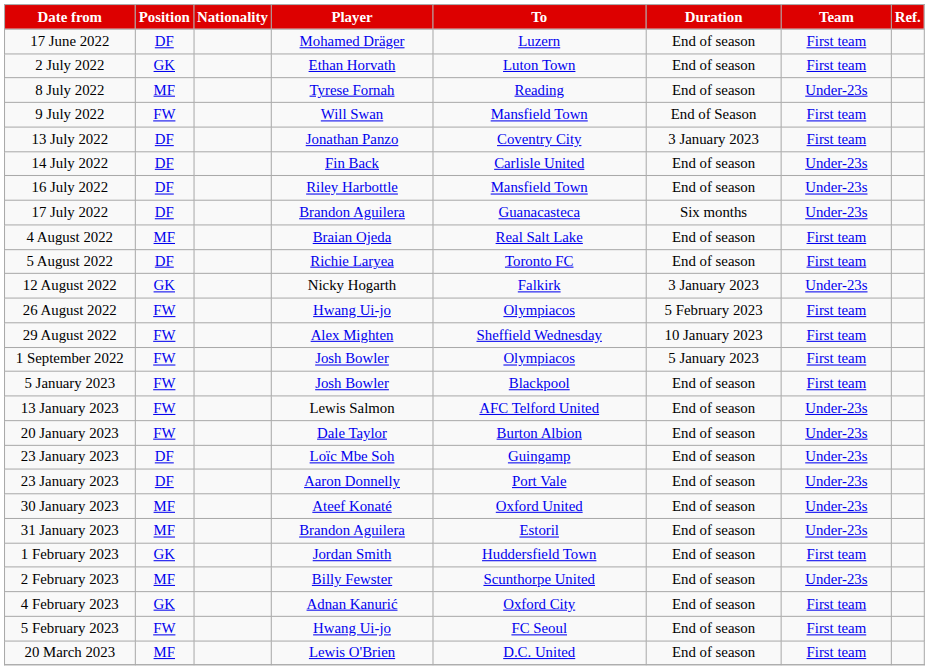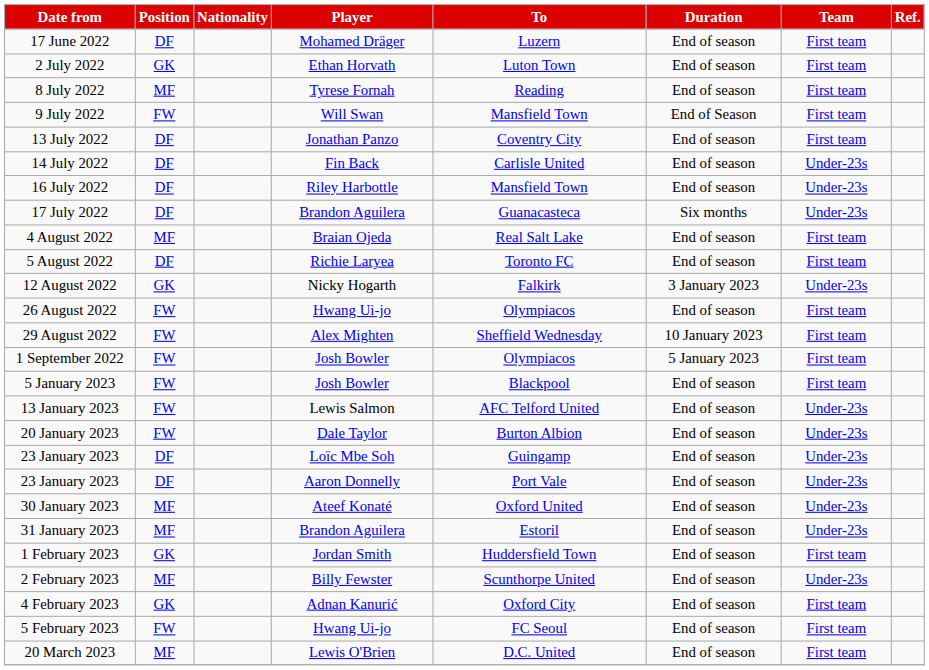8 July 2022 | Team: Under-23s -> First team
13 July 2022 | Duration: 3 January 2023 -> End of season
26 August 2022 | Duration: 5 February 2023 -> End of season
